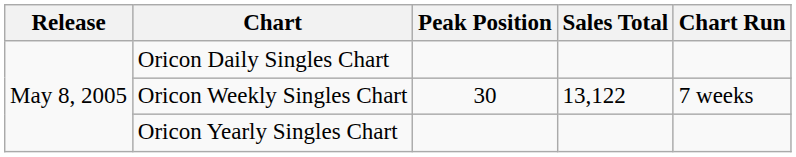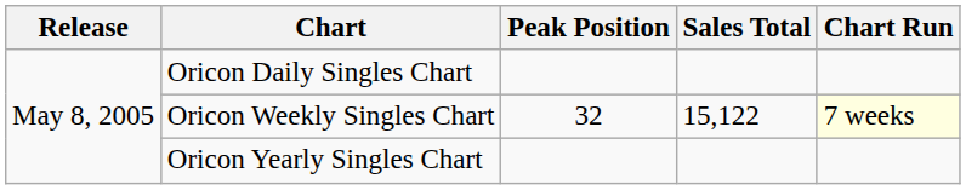Oricon Weekly Singles Chart | Peak Position: 30 -> 32
Oricon Weekly Singles Chart | Sales Total: 13,122 -> 15,122
Oricon Weekly Singles Chart | Chart Run: no background -> lightyellow background
